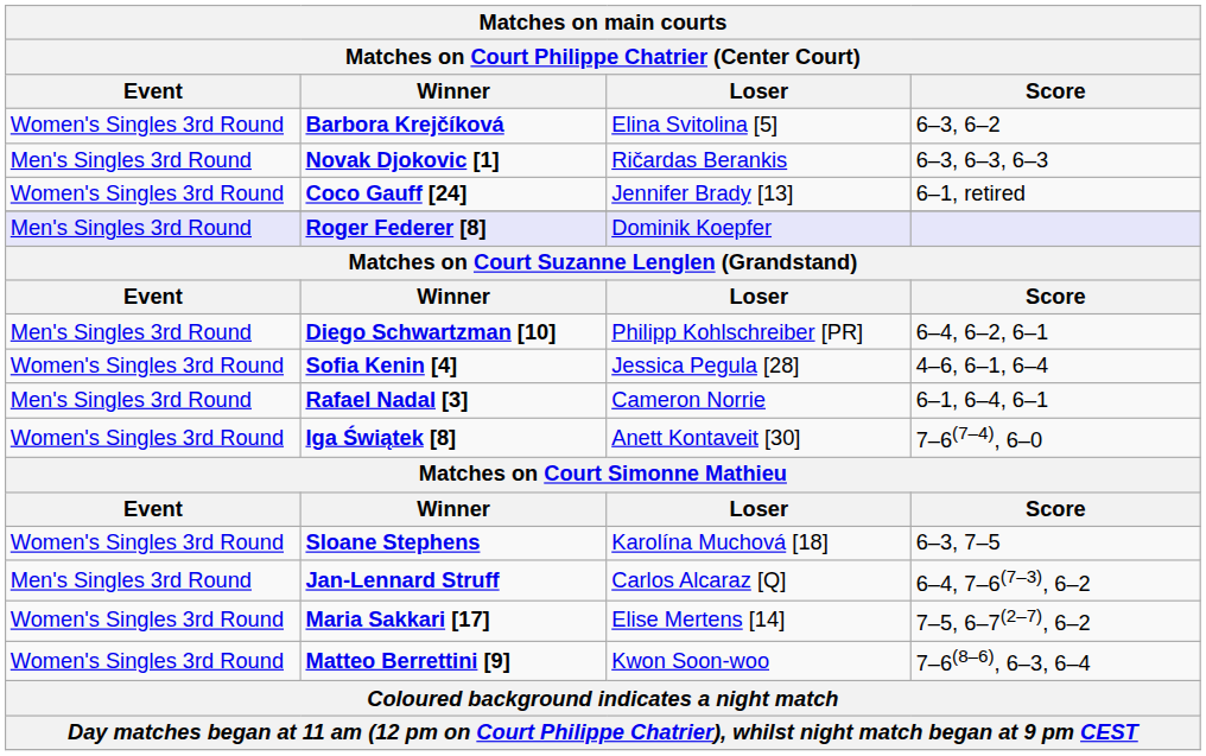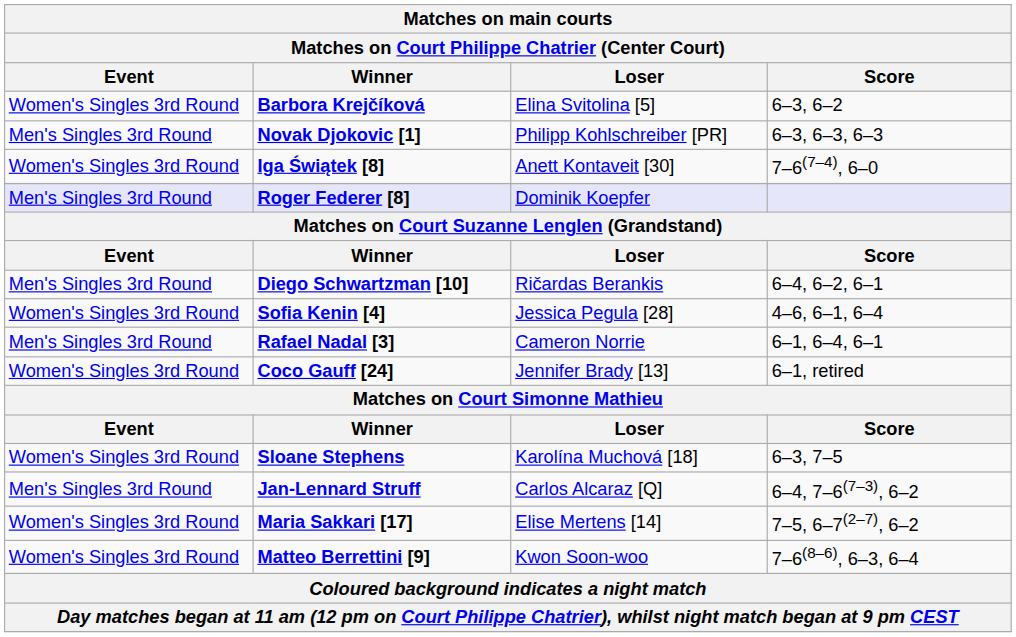Novak Djokovic [1] | Loser: Ričardas Berankis -> Philipp Kohlschreiber [PR]
rows swapped: Iga Świątek [8] <-> Coco Gauff [24]
Diego Schwartzman [10] | Loser: Philipp Kohlschreiber [PR] -> Ričardas Berankis
